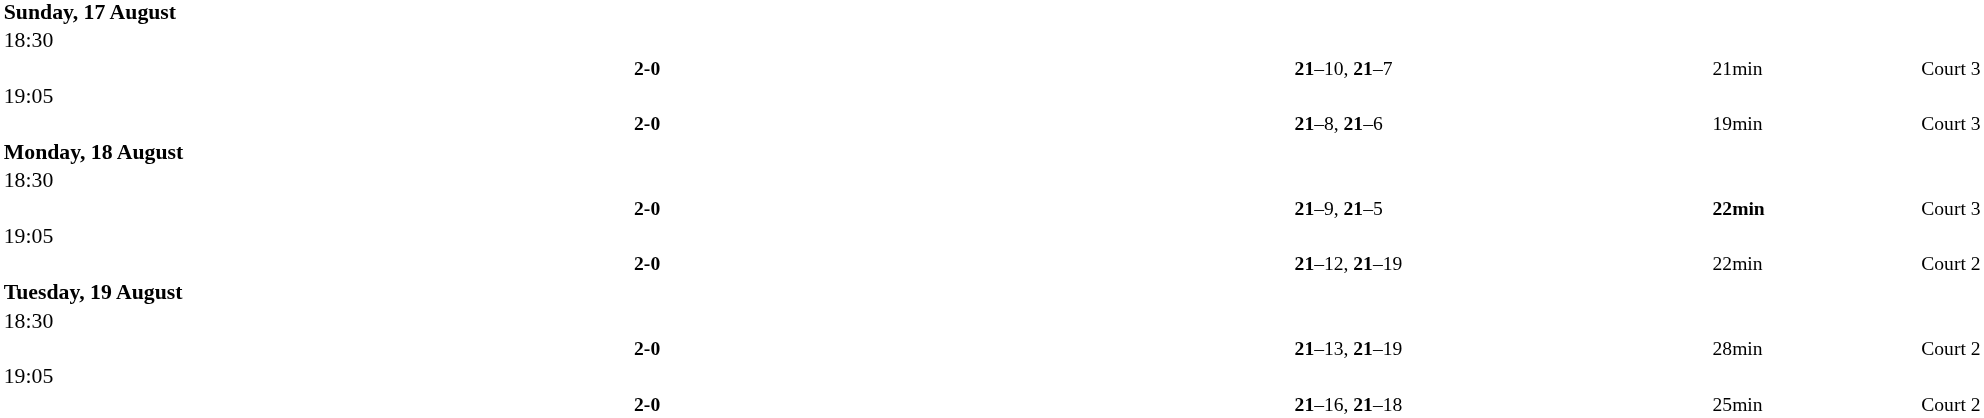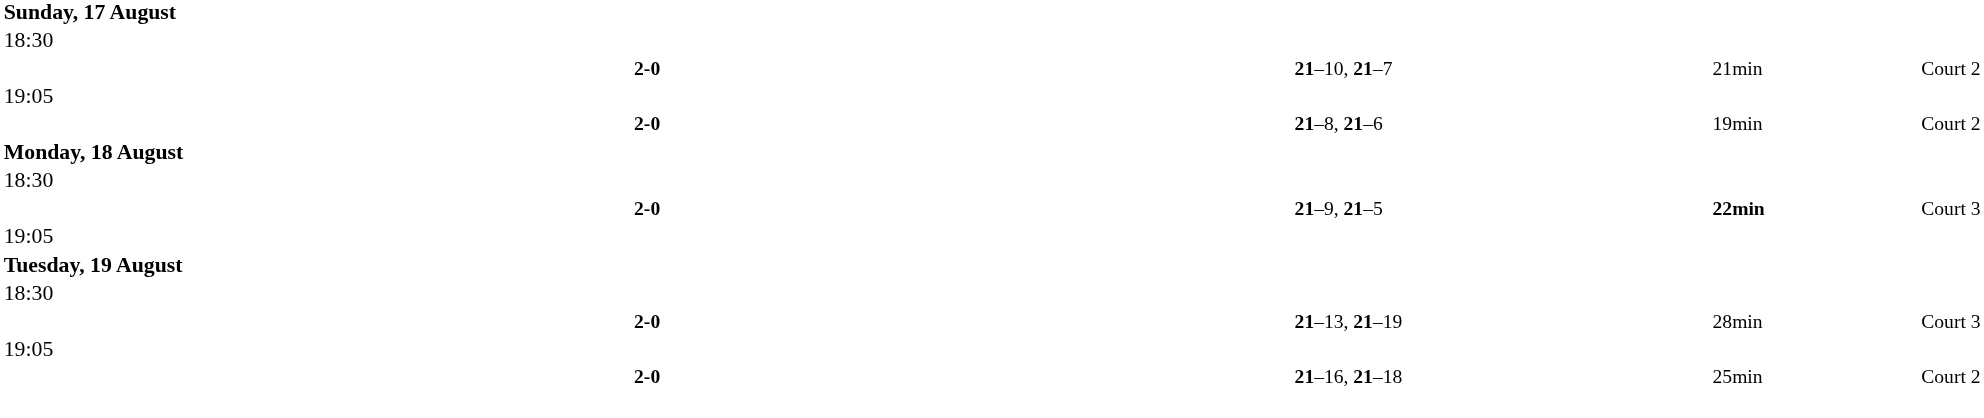21–10, 21–7 | column 6: Court 3 -> Court 2
21–8, 21–6 | column 6: Court 3 -> Court 2
- row: 2-0 | 21–12, 21–19 | 22min | Court 2
21–13, 21–19 | column 6: Court 2 -> Court 3
